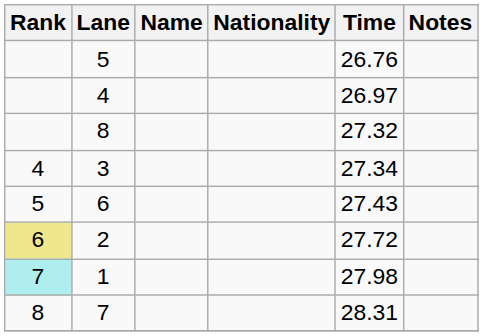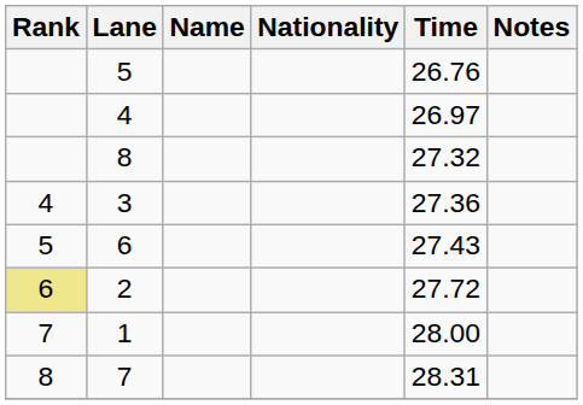3 | Time: 27.34 -> 27.36
1 | Rank: paleturquoise background -> no background
1 | Time: 27.98 -> 28.00
